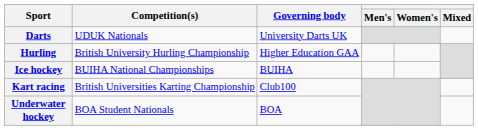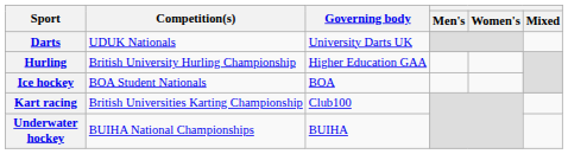Ice hockey | Competition(s): BUIHA National Championships -> BOA Student Nationals
Ice hockey | Governing body: BUIHA -> BOA
Underwater hockey | Competition(s): BOA Student Nationals -> BUIHA National Championships
Underwater hockey | Governing body: BOA -> BUIHA
